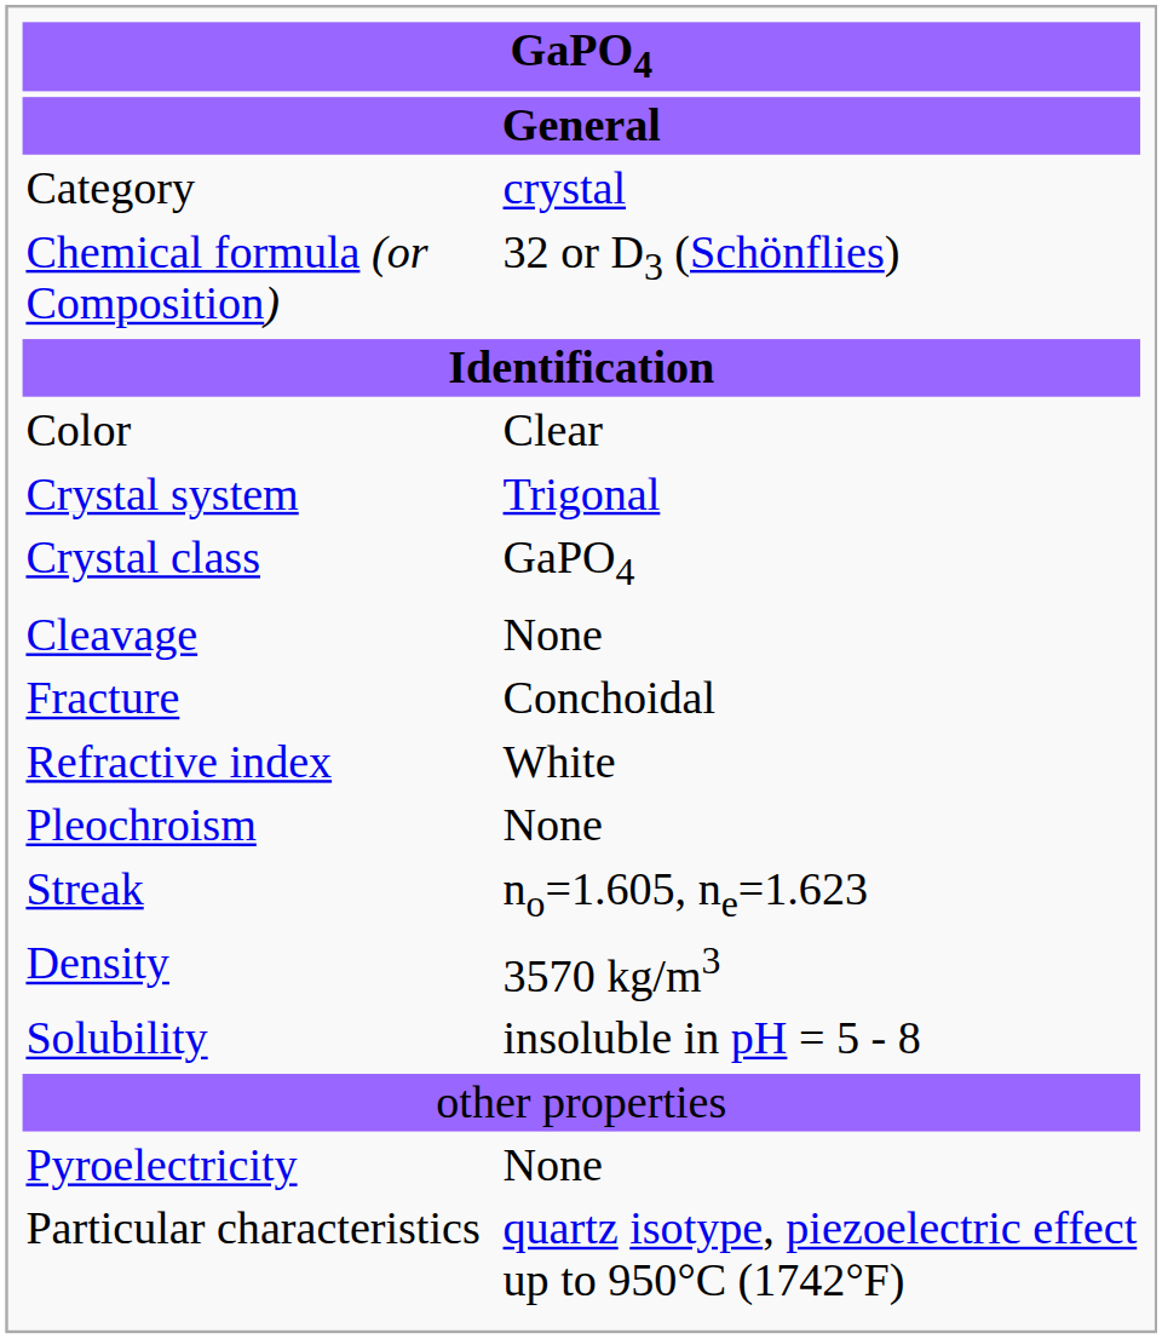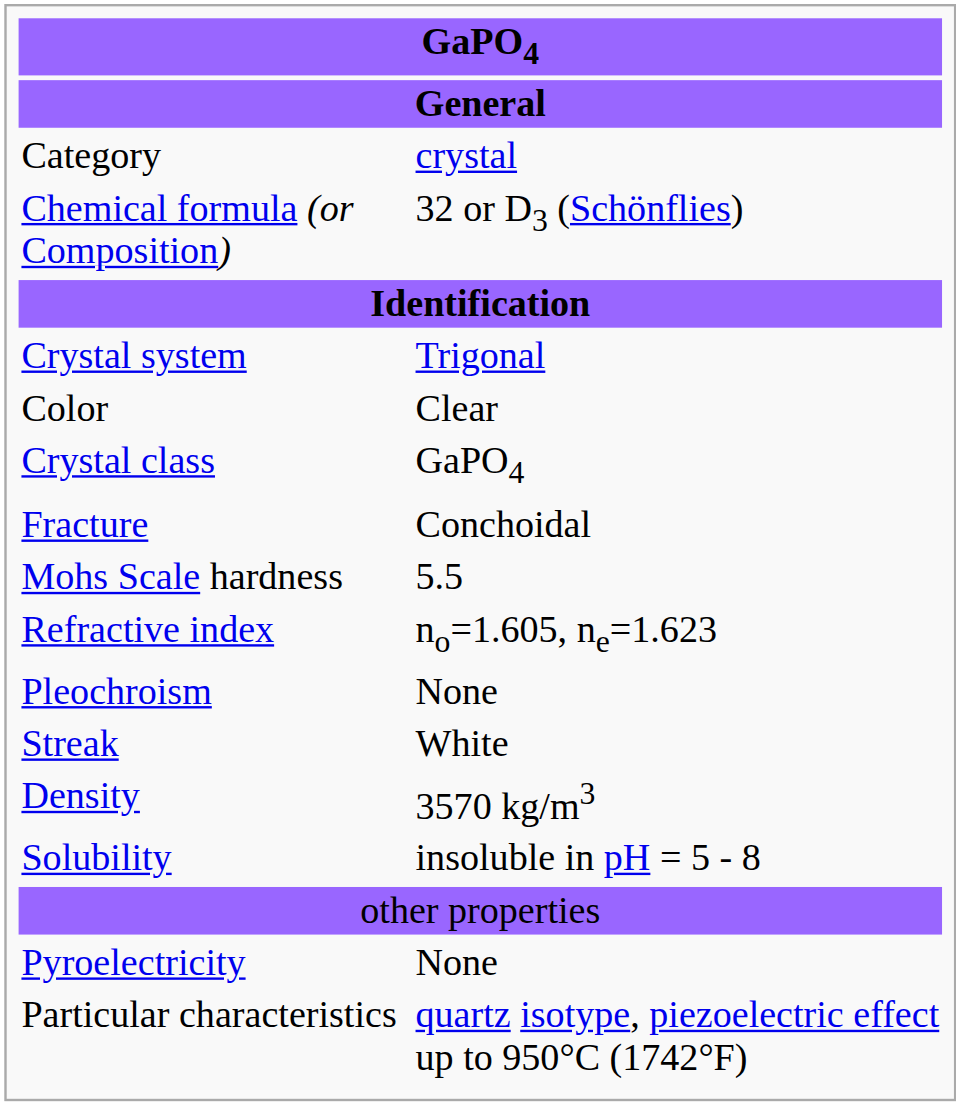rows swapped: Color <-> Crystal system
- row: Cleavage | None
+ row: Mohs Scale hardness | 5.5
Refractive index | column 2: White -> no=1.605, ne=1.623
Streak | column 2: no=1.605, ne=1.623 -> White
